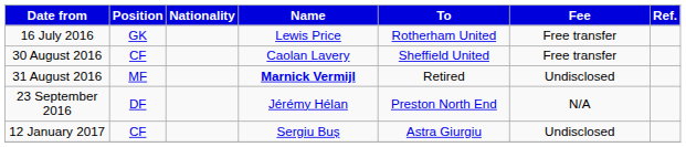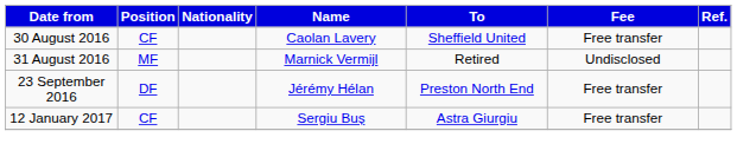- row: 16 July 2016 | GK | Lewis Price | Rotherham United | Free transfer
31 August 2016 | Name: bold -> normal
23 September 2016 | Fee: N/A -> Free transfer
12 January 2017 | Fee: Undisclosed -> Free transfer
